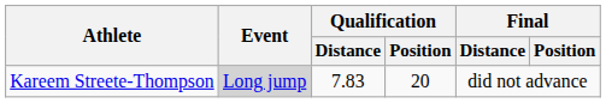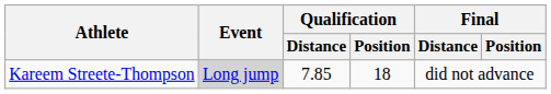Kareem Streete-Thompson | Qualification / Distance: 7.83 -> 7.85
Kareem Streete-Thompson | Qualification / Position: 20 -> 18
